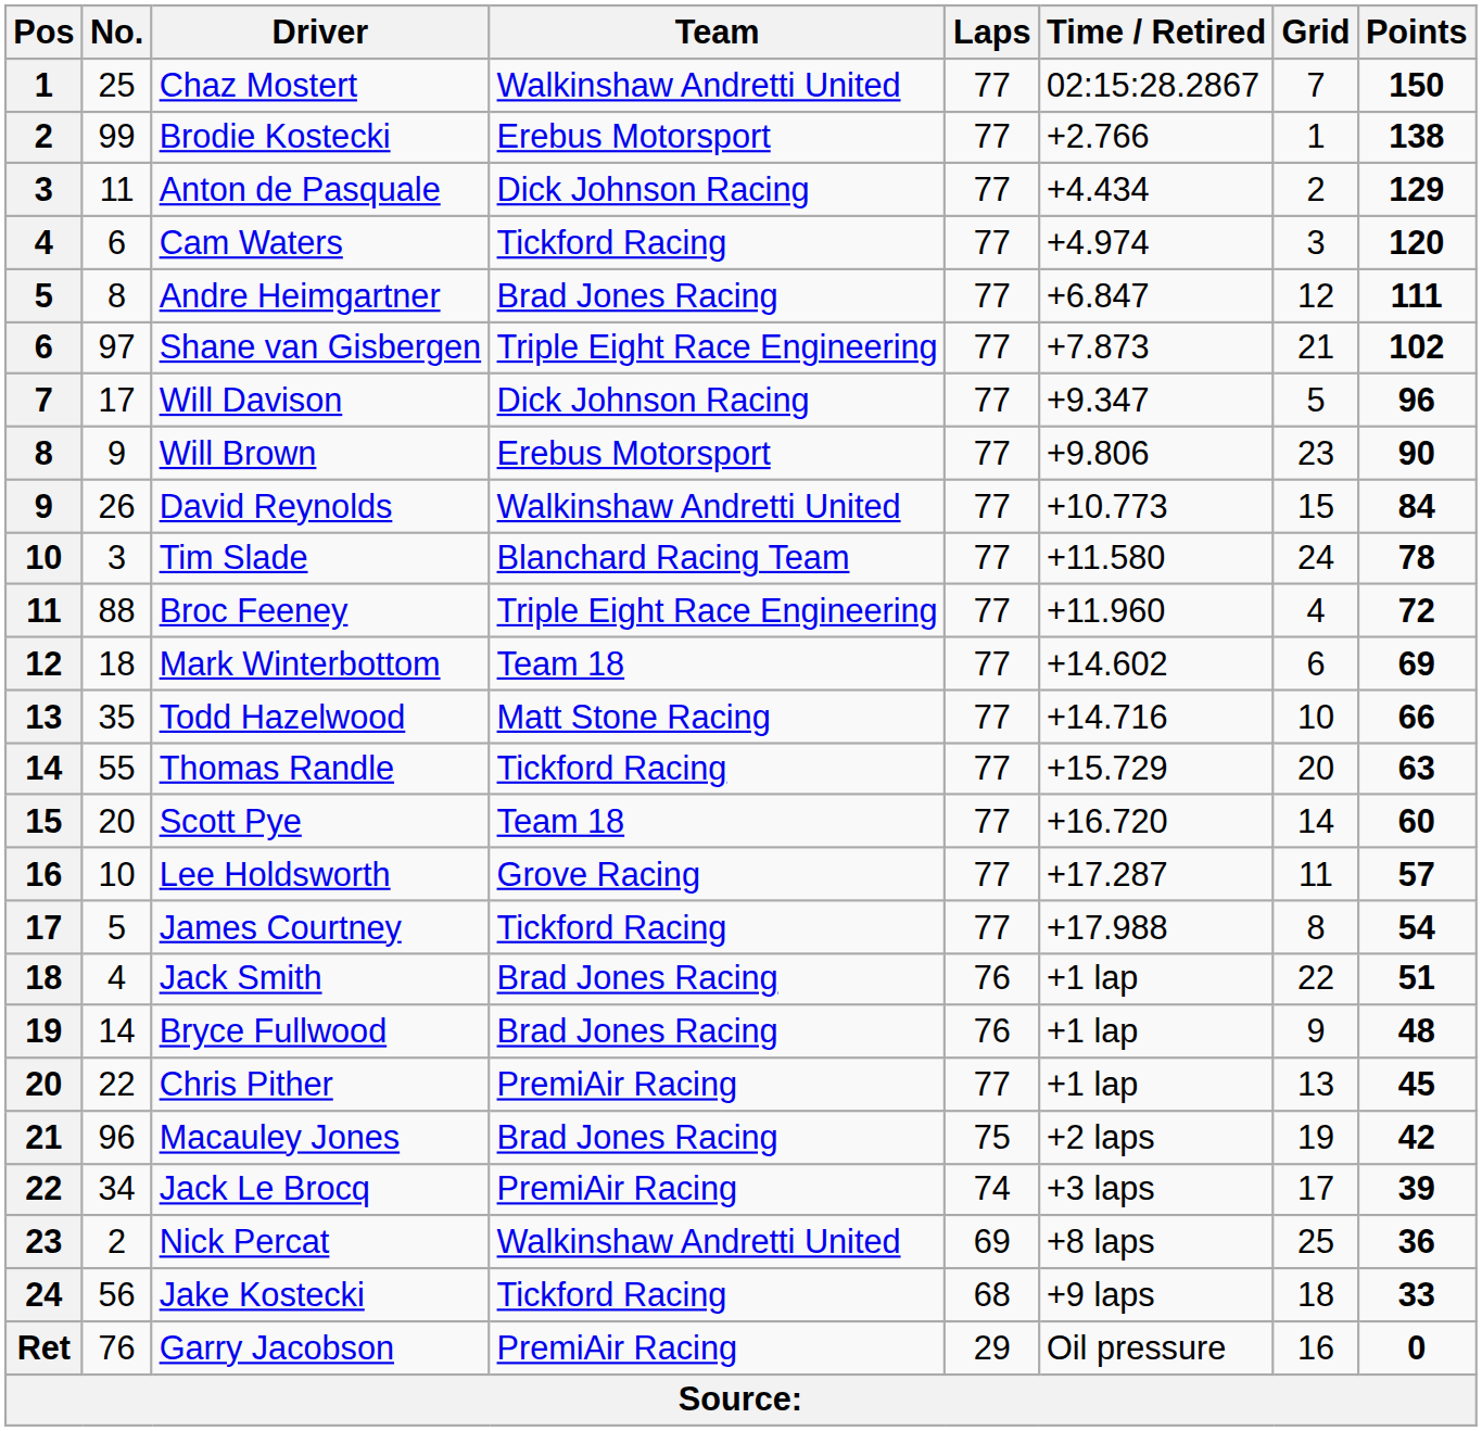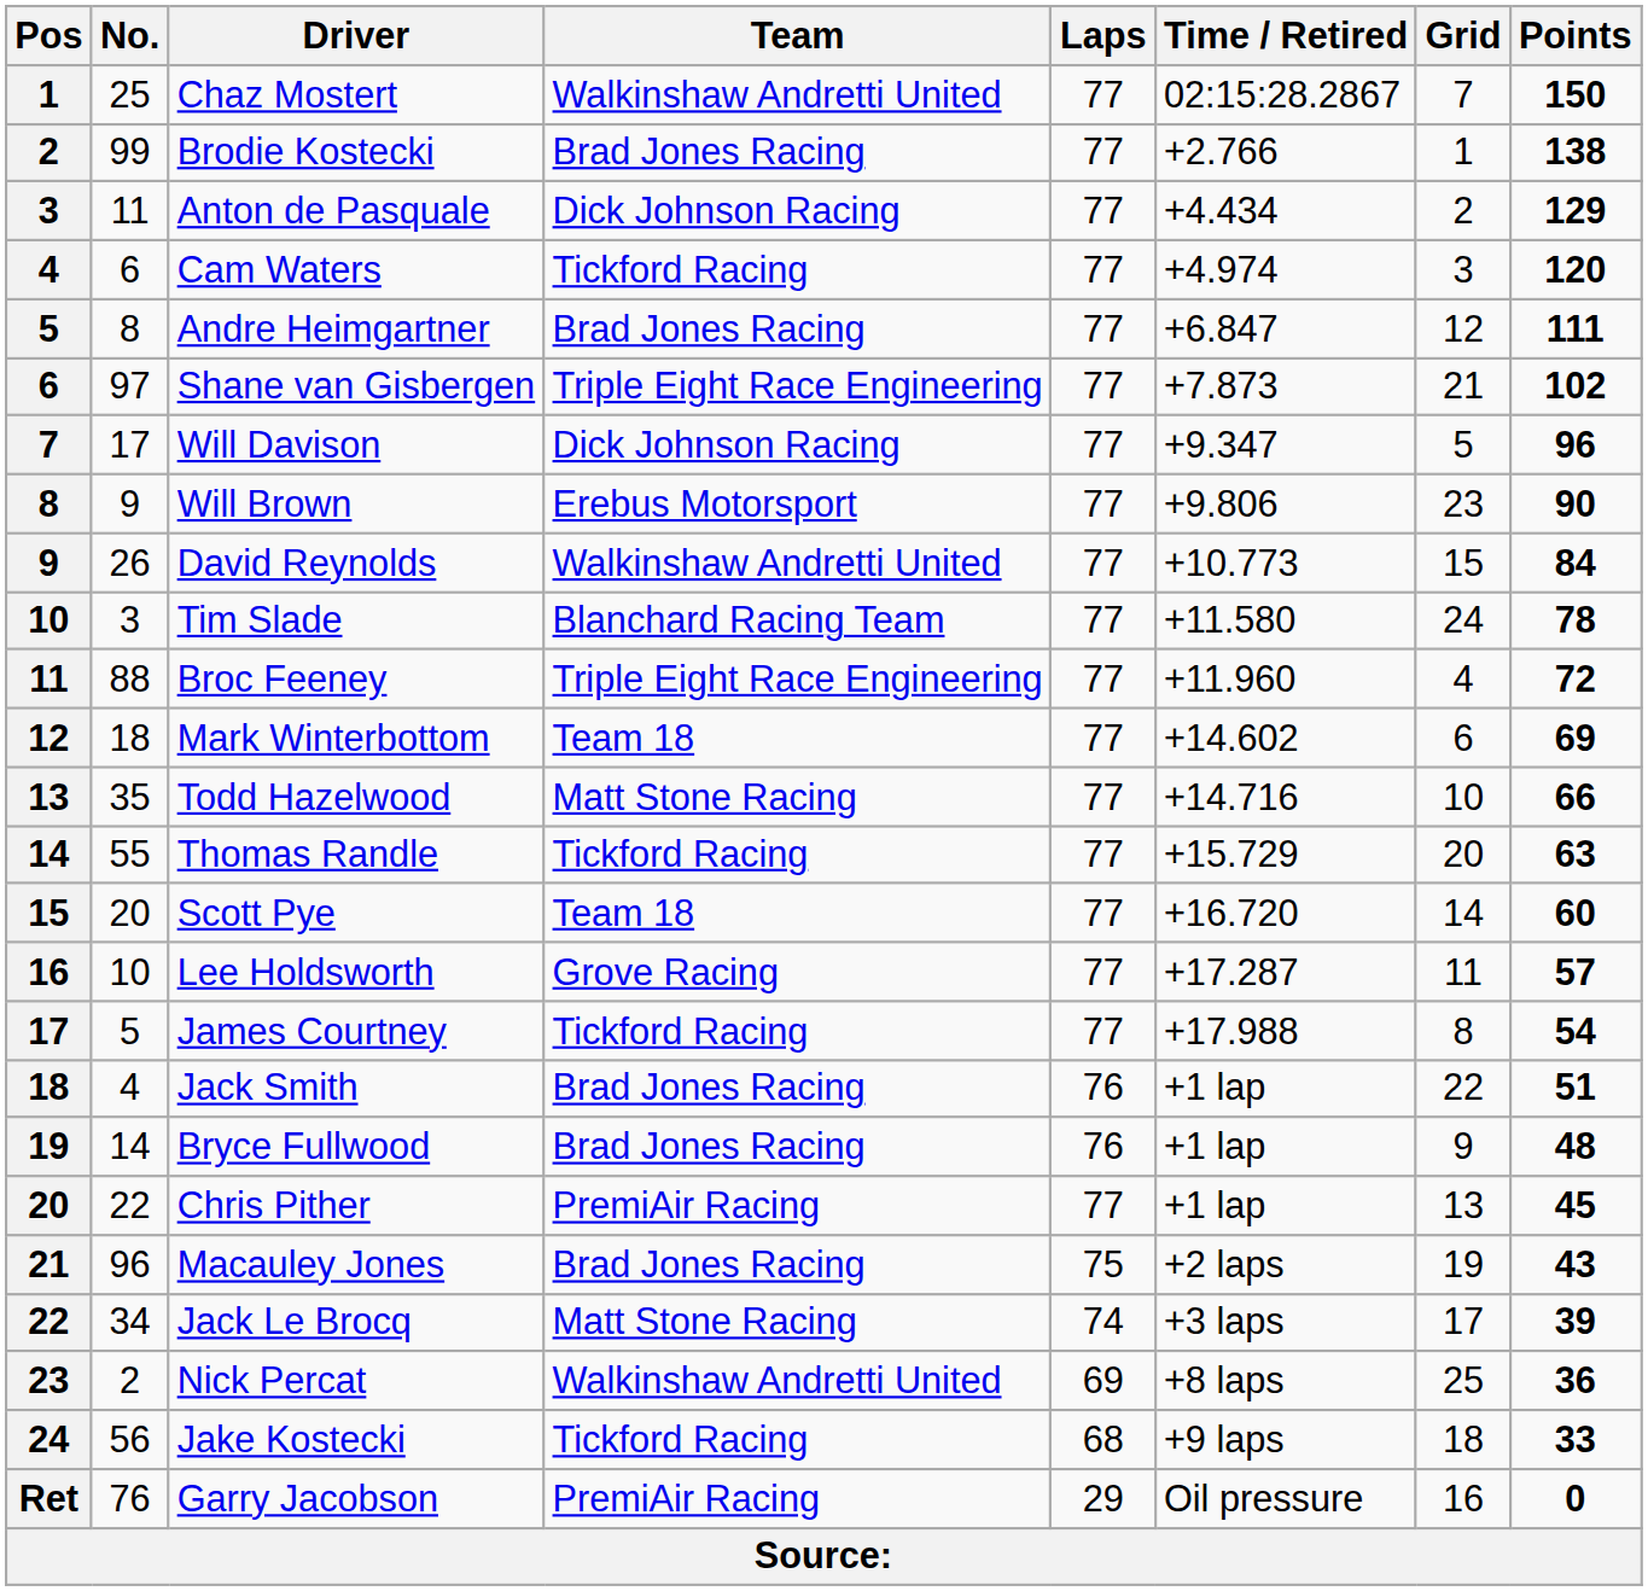Brodie Kostecki | Team: Erebus Motorsport -> Brad Jones Racing
Macauley Jones | Points: 42 -> 43
Jack Le Brocq | Team: PremiAir Racing -> Matt Stone Racing
